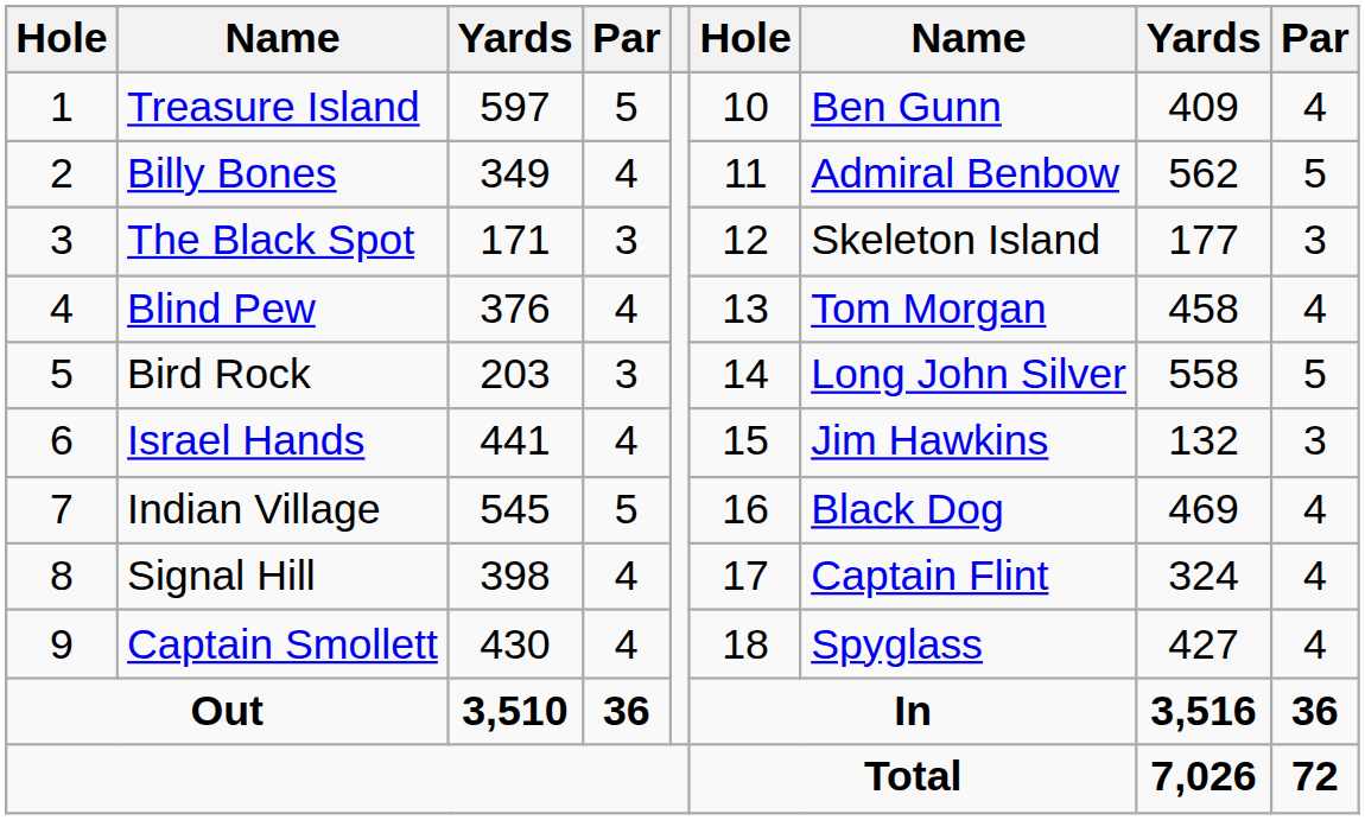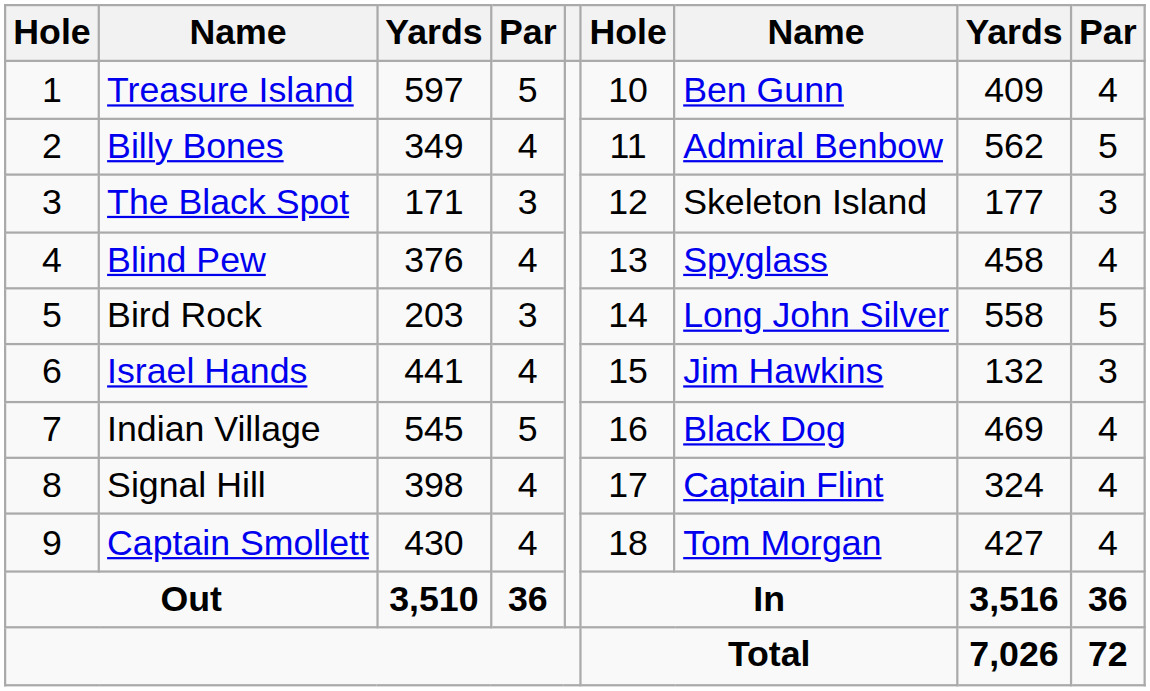Blind Pew | column 7: Tom Morgan -> Spyglass
Captain Smollett | column 7: Spyglass -> Tom Morgan
